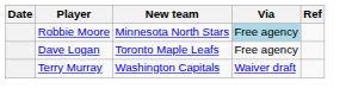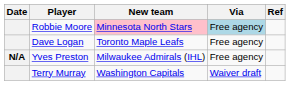Robbie Moore | New team: no background -> pink background
+ row: N/A | Yves Preston | Milwaukee Admirals (IHL) | Free agency
